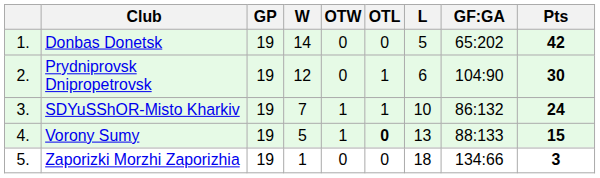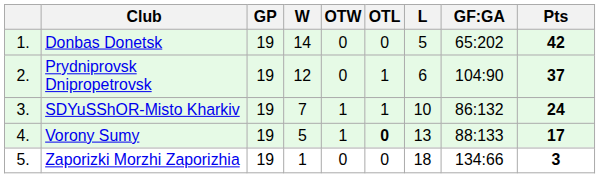Prydniprovsk Dnipropetrovsk | Pts: 30 -> 37
Vorony Sumy | Pts: 15 -> 17
